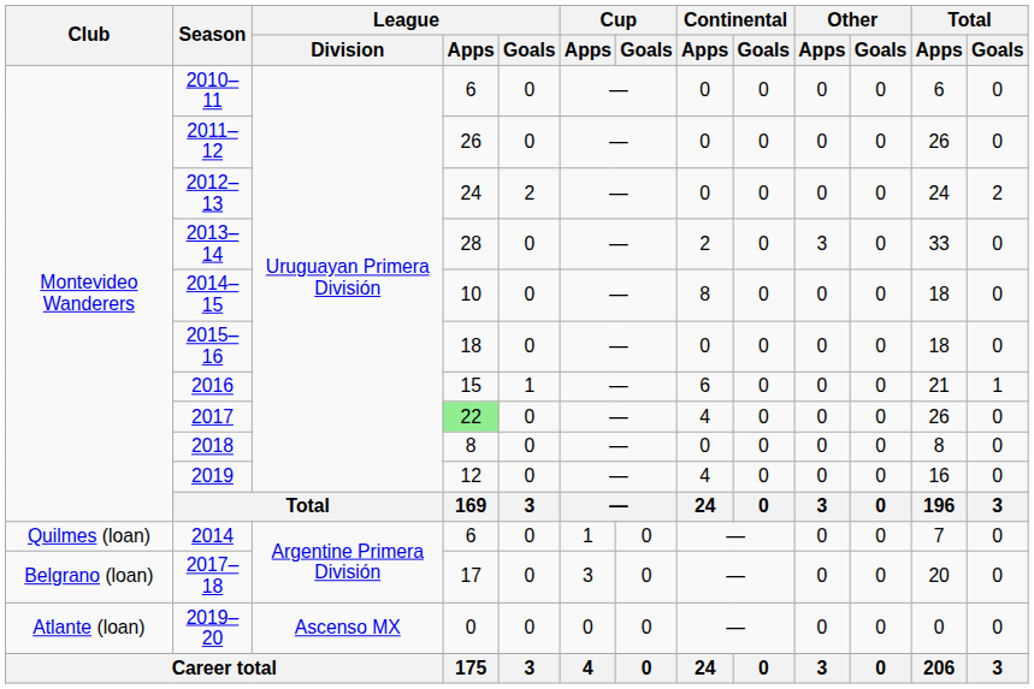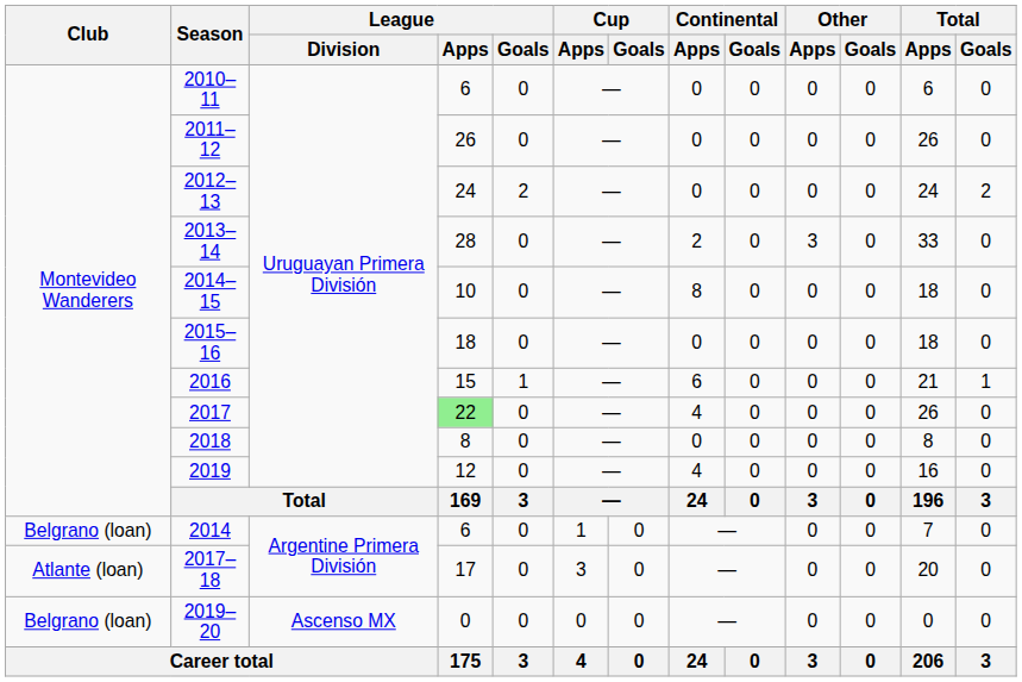2014 | Club: Quilmes (loan) -> Belgrano (loan)
2017–18 | Club: Belgrano (loan) -> Atlante (loan)
2019–20 | Club: Atlante (loan) -> Belgrano (loan)
